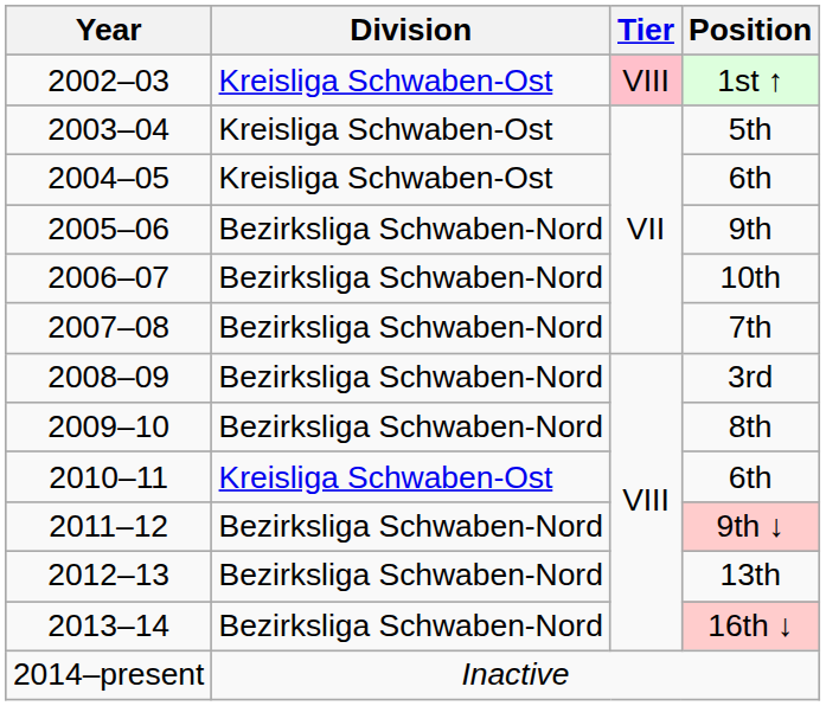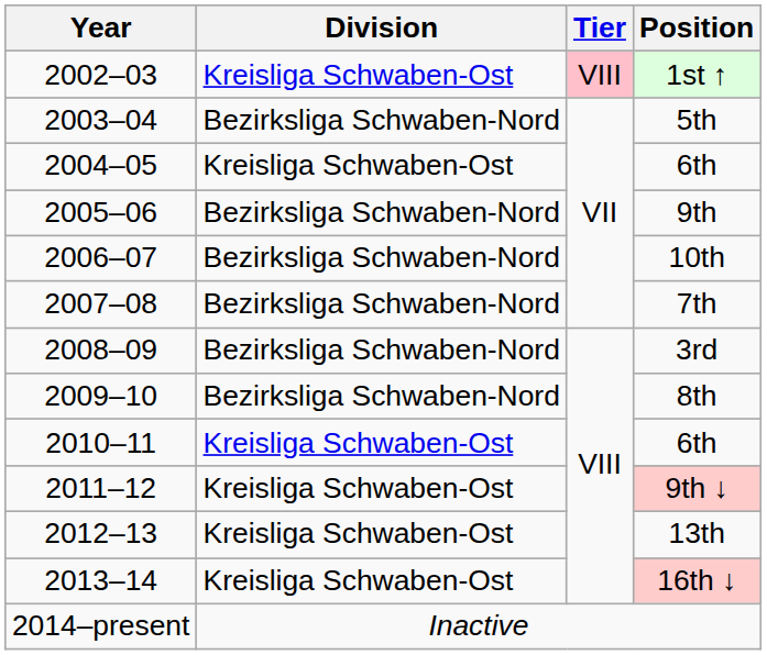5th | Division: Kreisliga Schwaben-Ost -> Bezirksliga Schwaben-Nord
9th ↓ | Division: Bezirksliga Schwaben-Nord -> Kreisliga Schwaben-Ost
13th | Division: Bezirksliga Schwaben-Nord -> Kreisliga Schwaben-Ost
16th ↓ | Division: Bezirksliga Schwaben-Nord -> Kreisliga Schwaben-Ost
